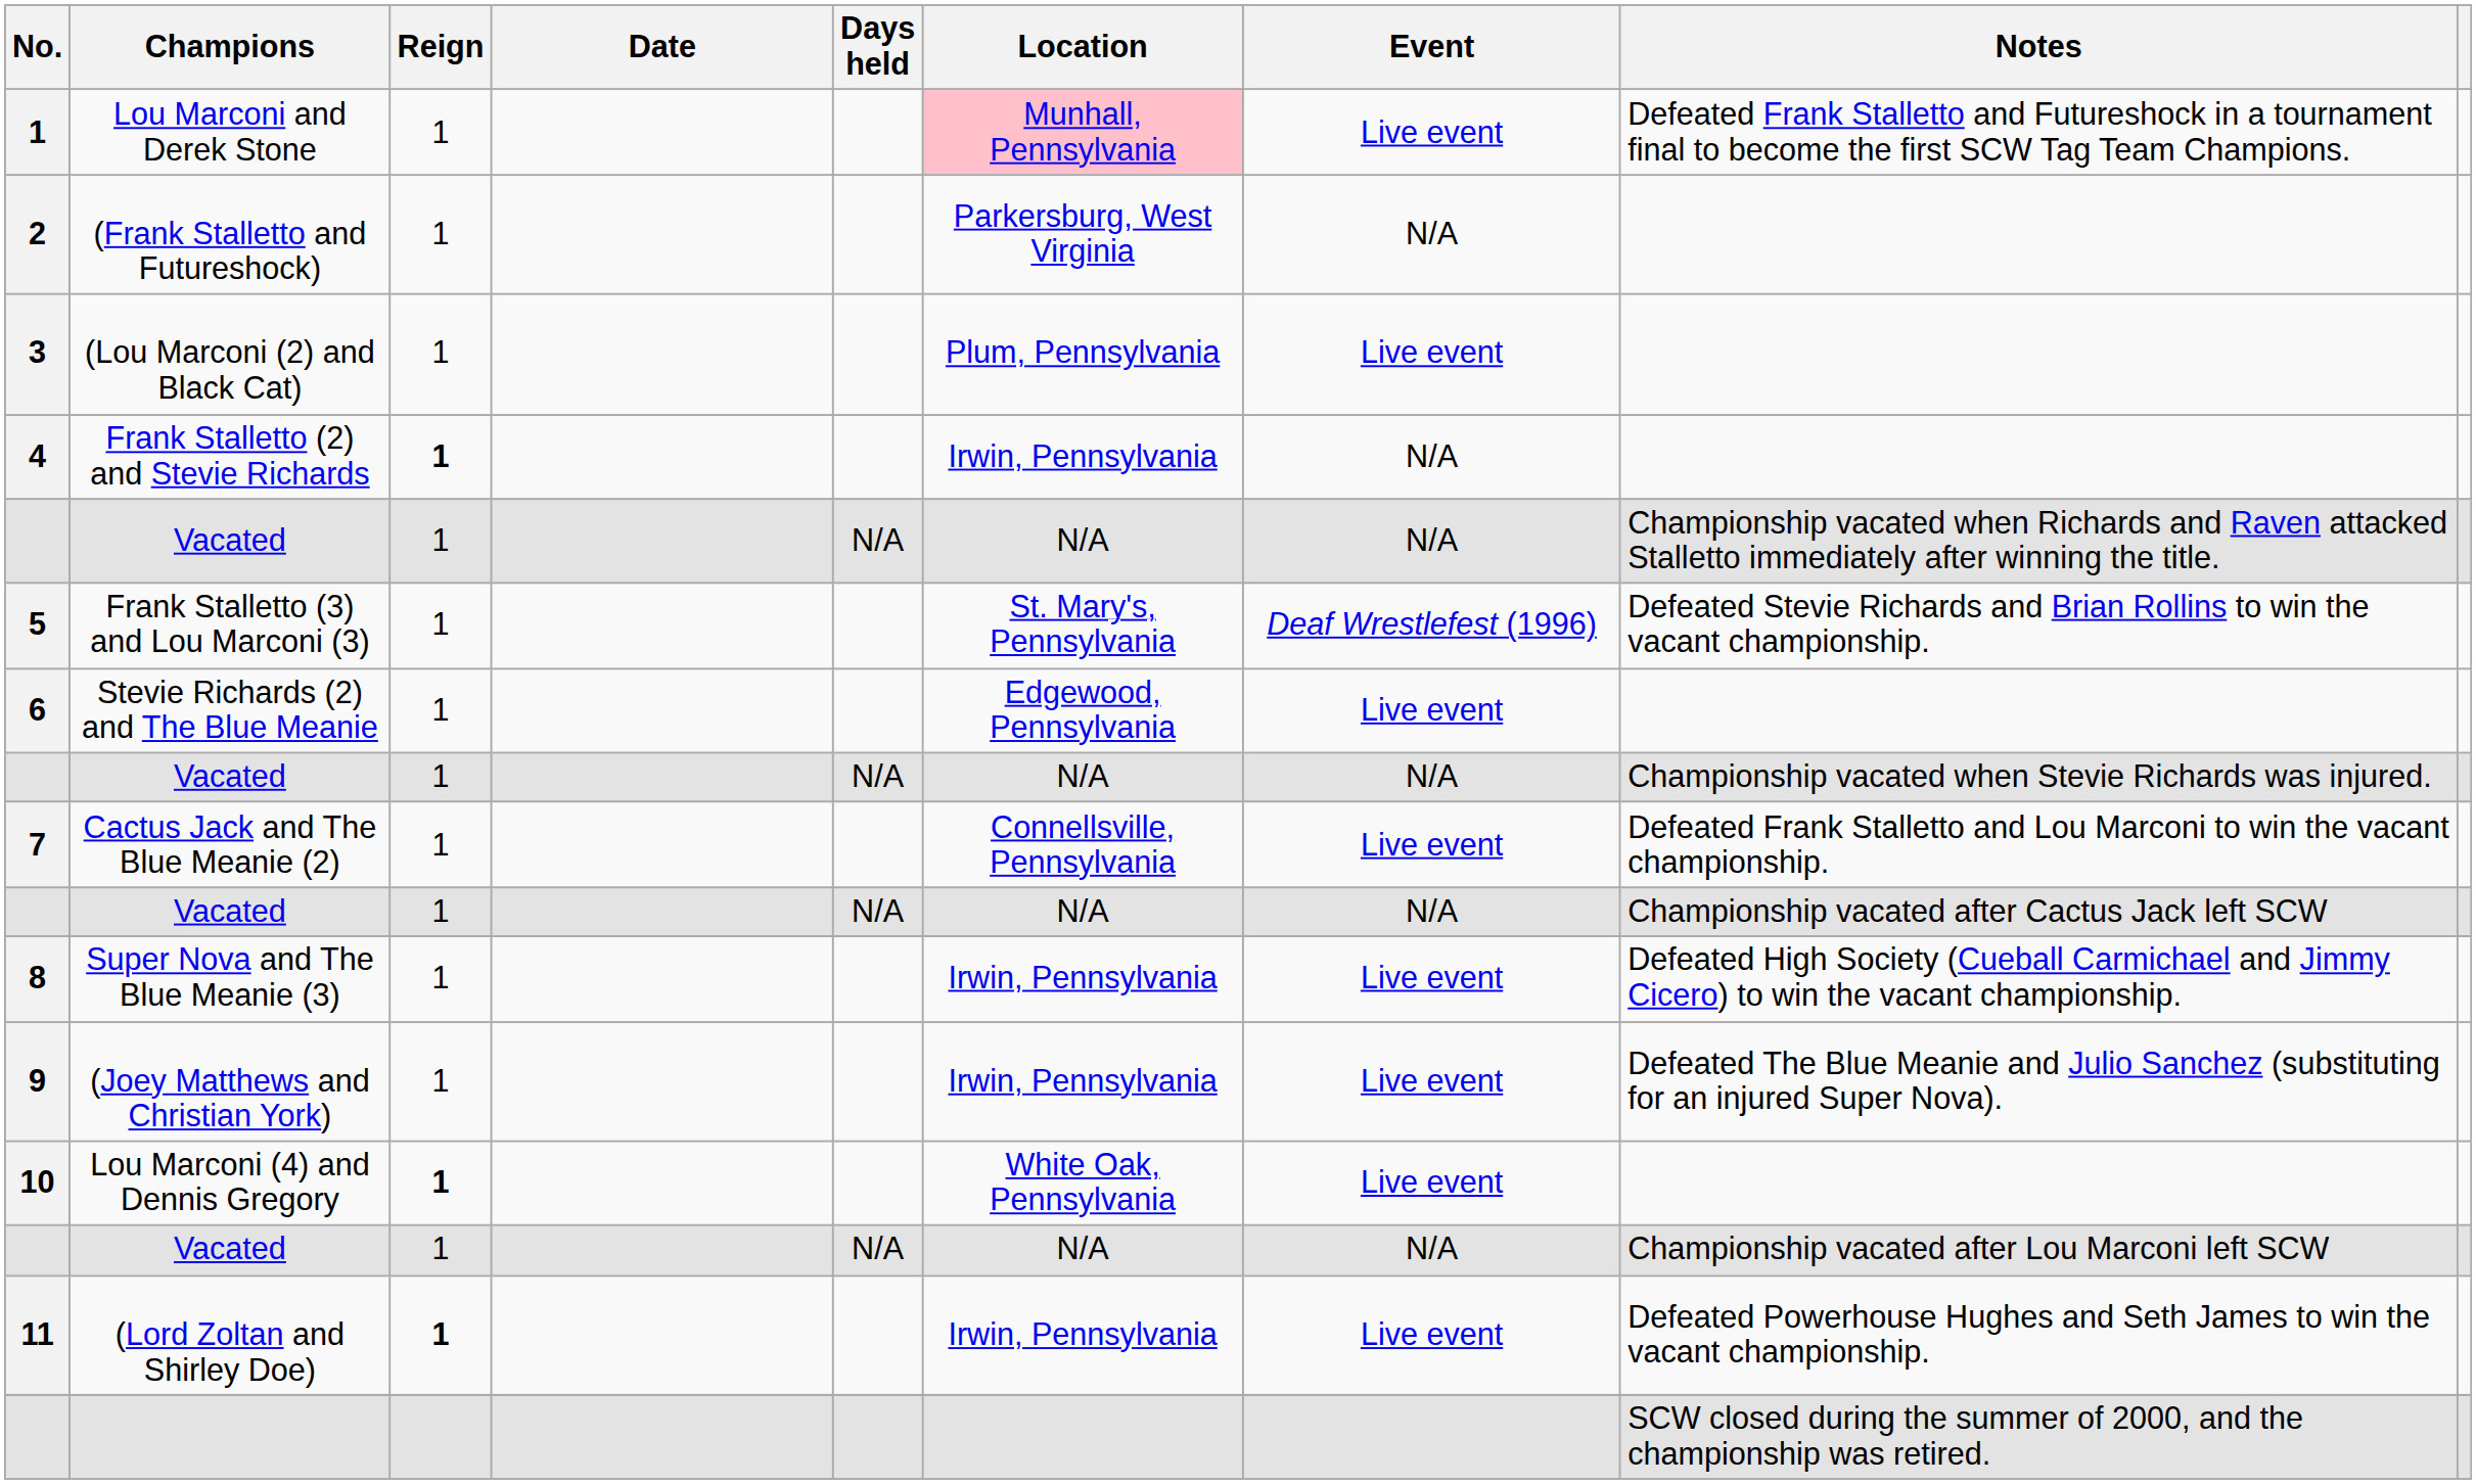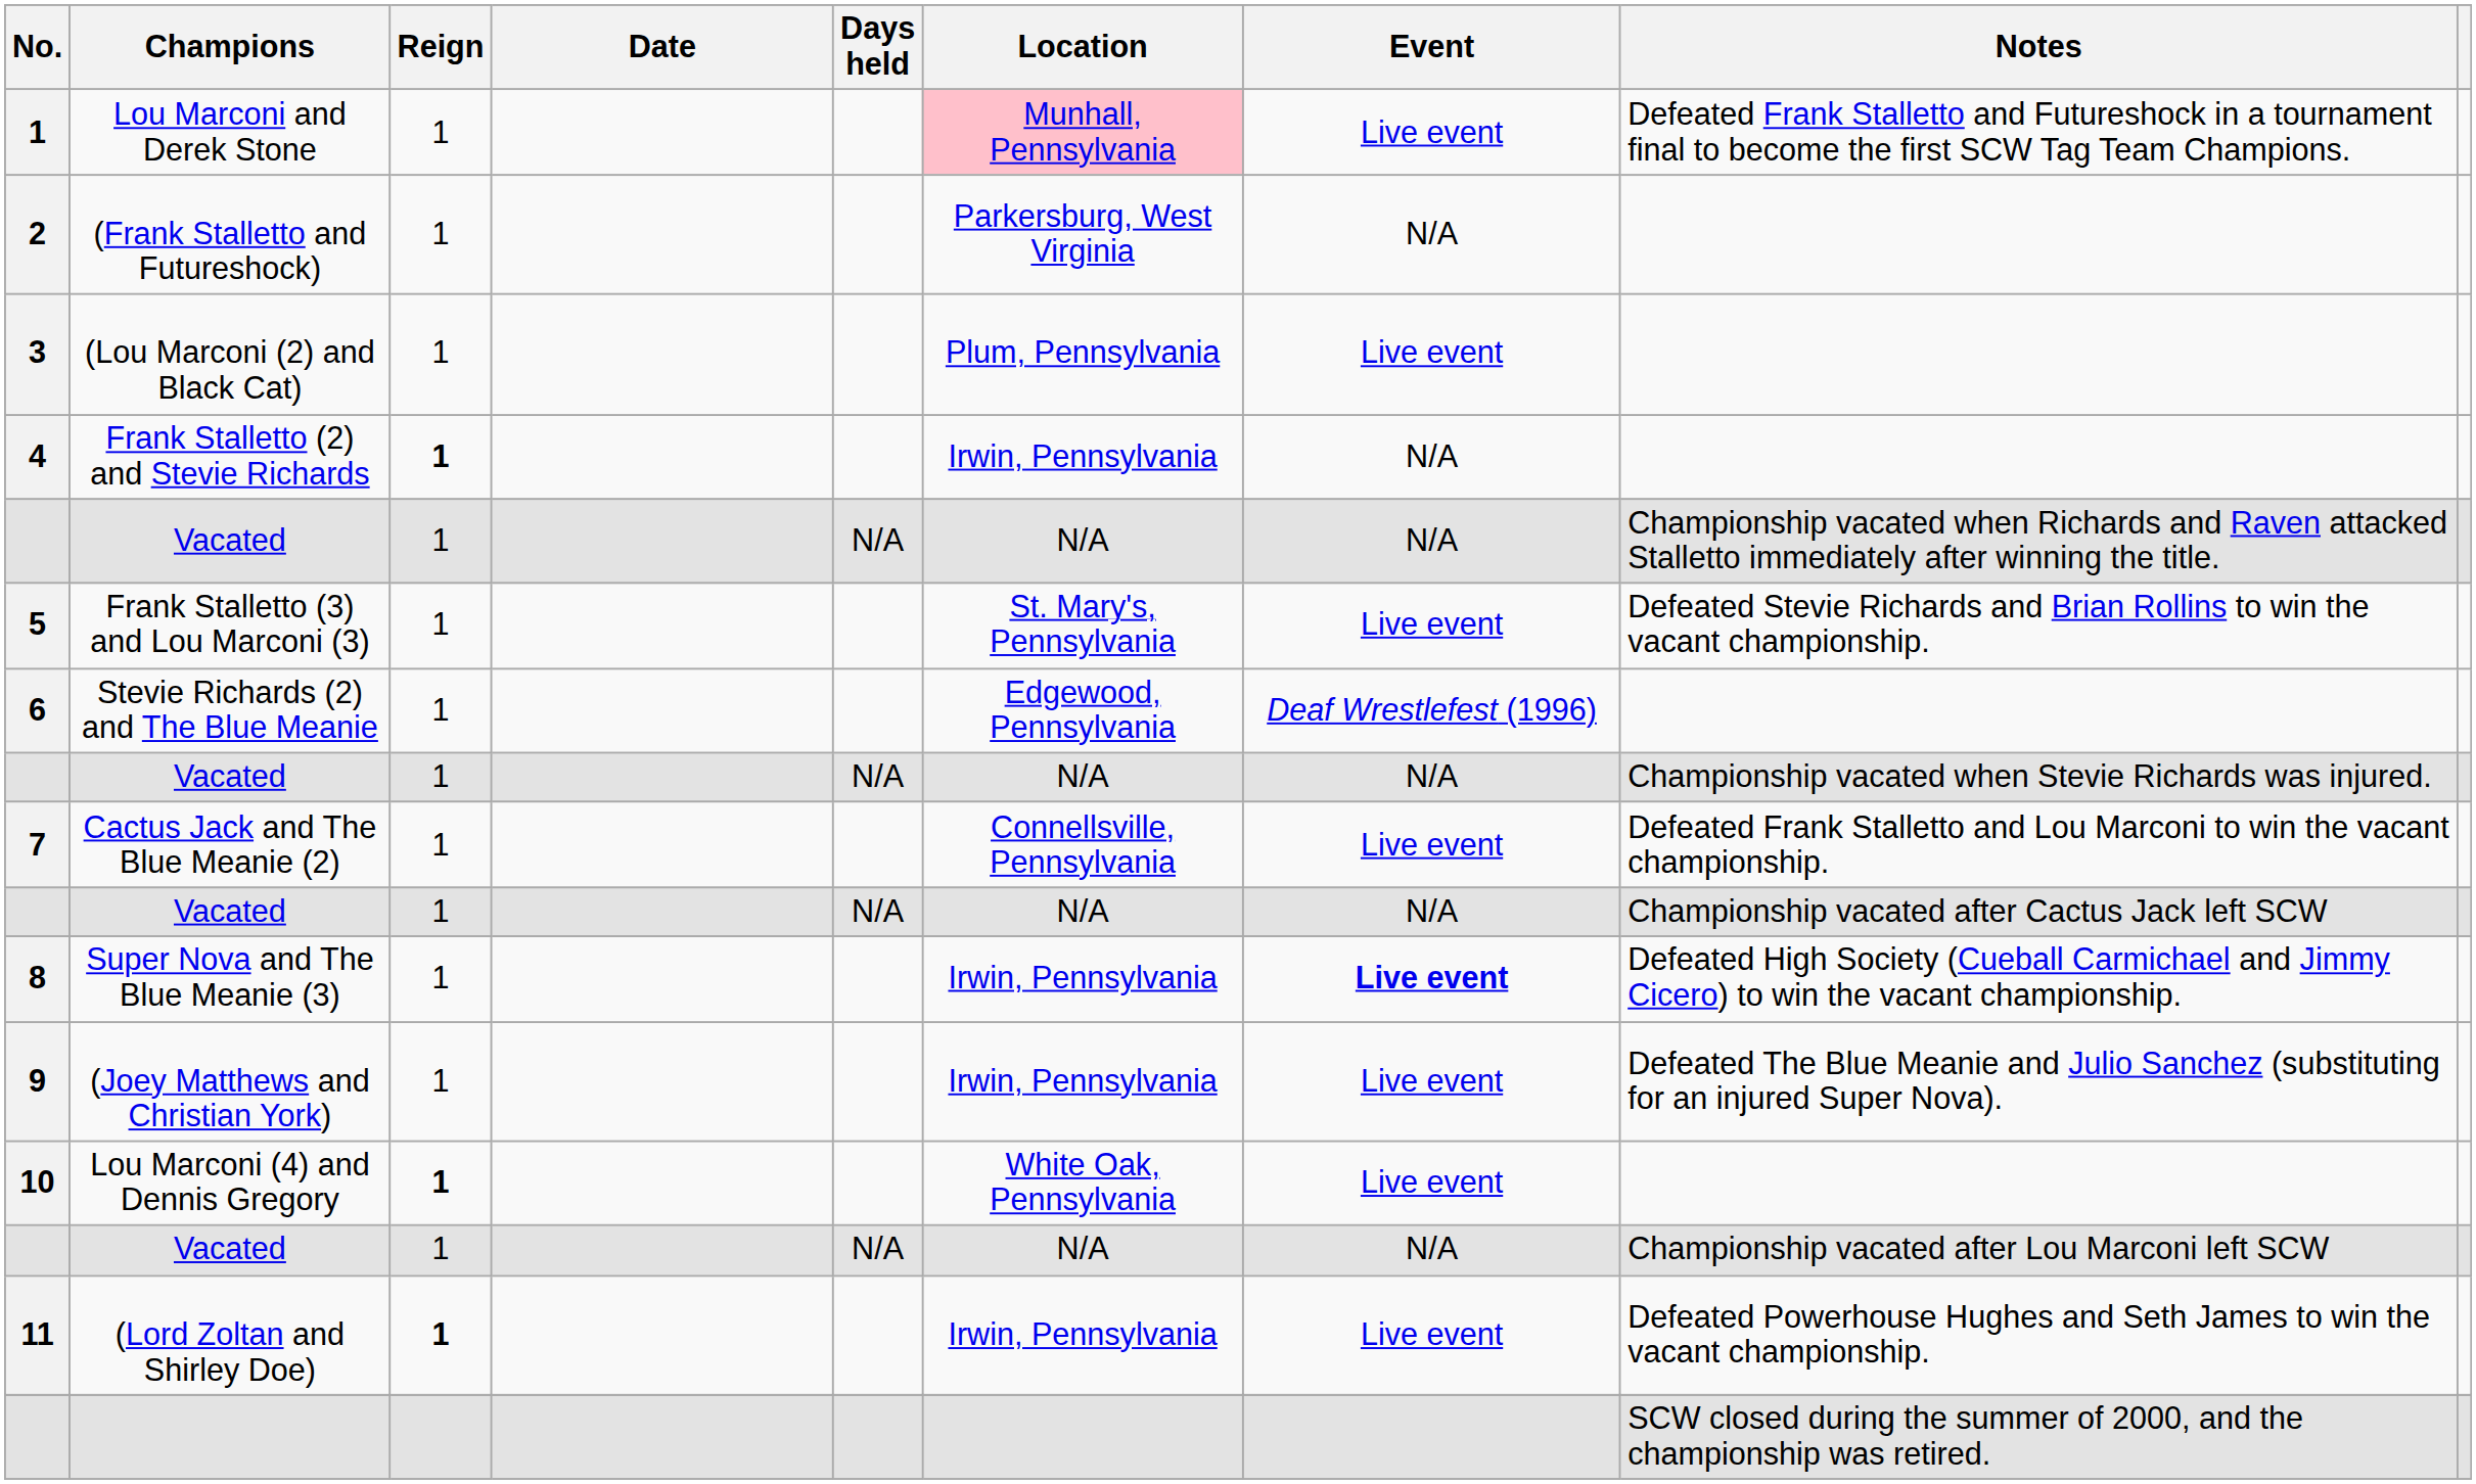Frank Stalletto (3) and Lou Marconi (3) | Event: Deaf Wrestlefest (1996) -> Live event
Stevie Richards (2) and The Blue Meanie | Event: Live event -> Deaf Wrestlefest (1996)
Super Nova and The Blue Meanie (3) | Event: normal -> bold
